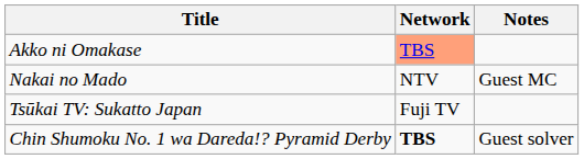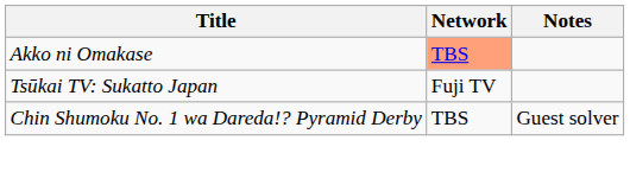- row: Nakai no Mado | NTV | Guest MC
Chin Shumoku No. 1 wa Dareda!? Pyramid Derby | Network: bold -> normal
